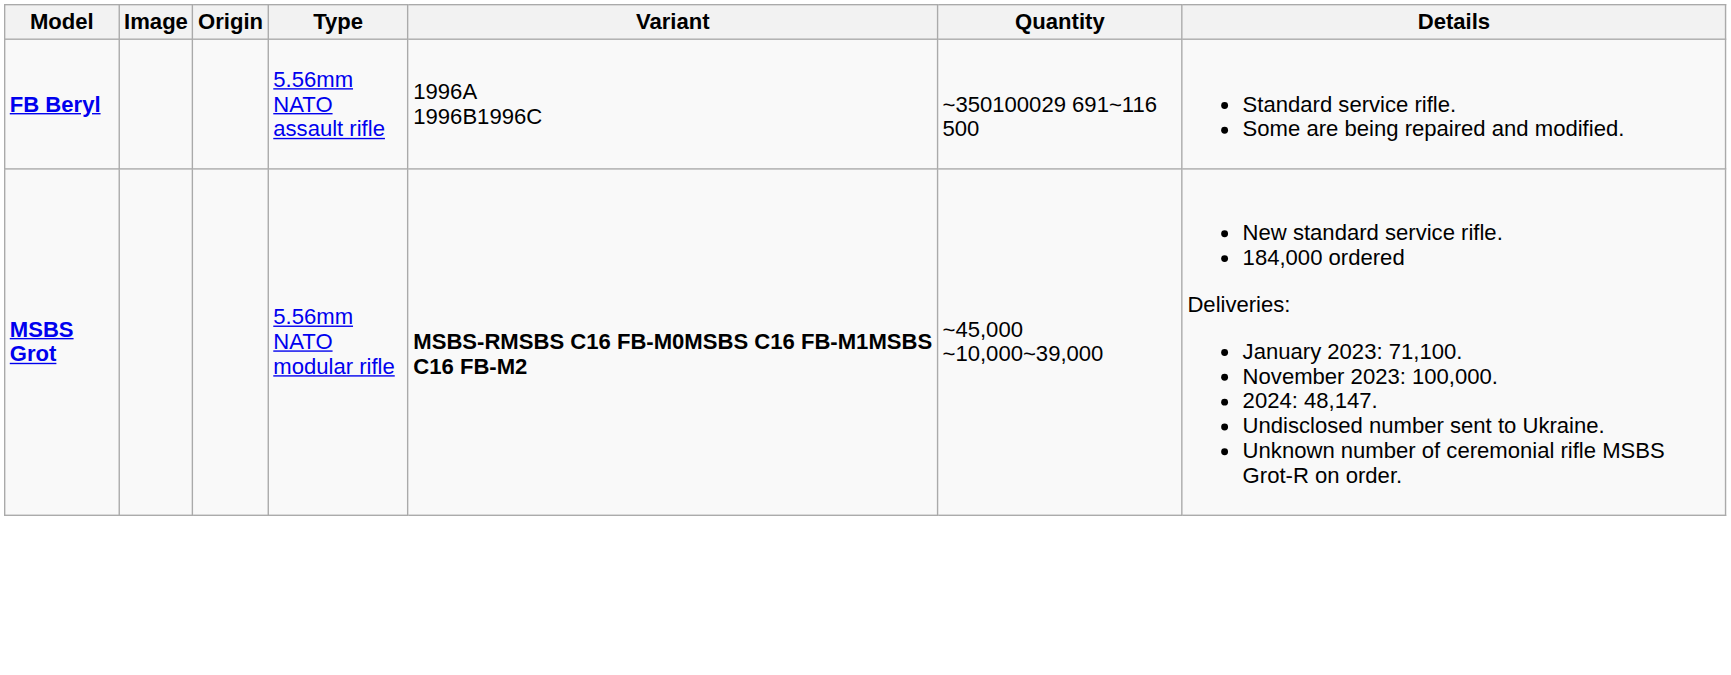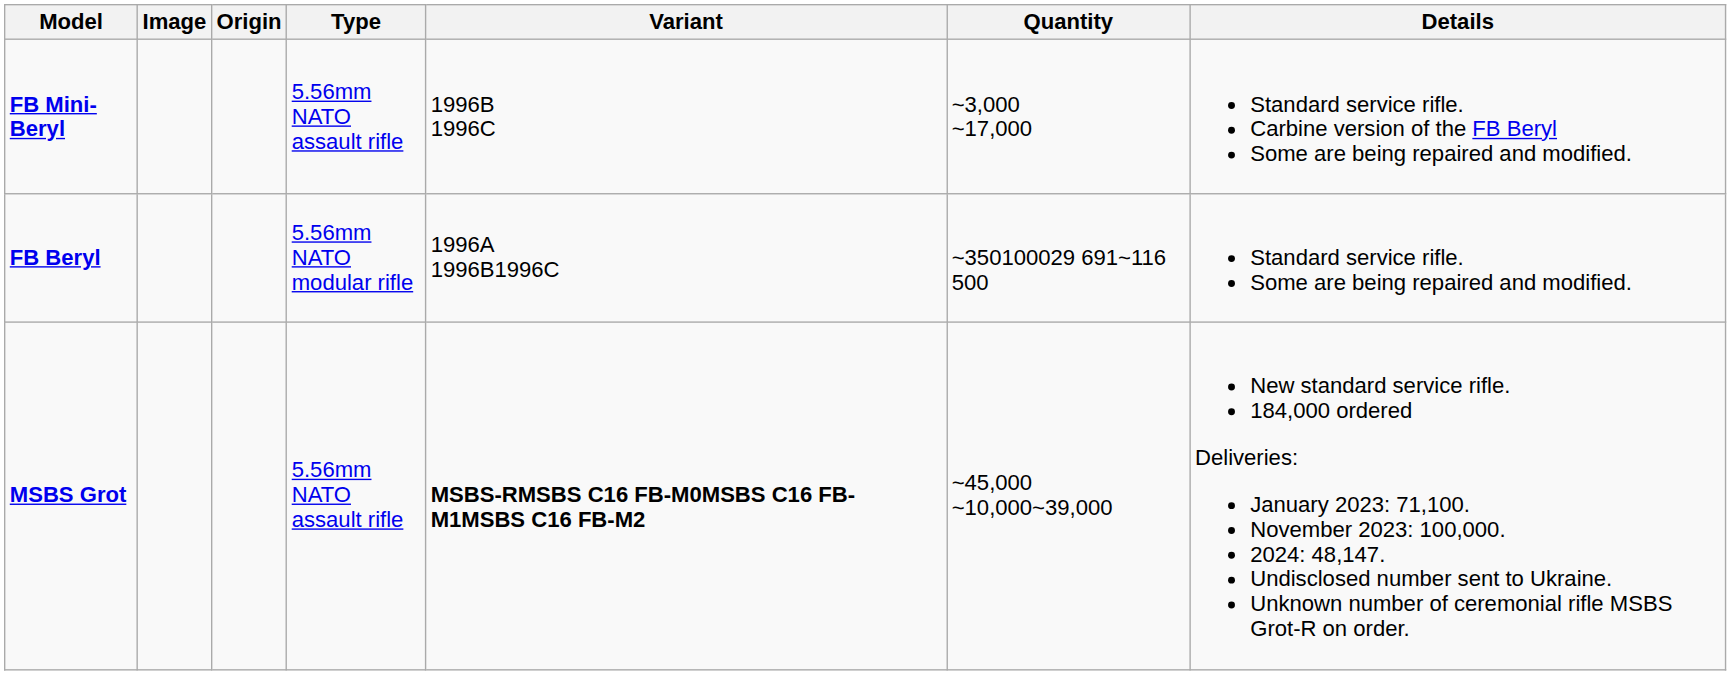+ row: FB Mini-Beryl | 5.56mm NATO assault rifle | 1996B 1996C | ~3,000 ~17,000 | Standard service rifle. Carbine version of the FB Beryl Some are being repaired and modified.
FB Beryl | Type: 5.56mm NATO assault rifle -> 5.56mm NATO modular rifle
MSBS Grot | Type: 5.56mm NATO modular rifle -> 5.56mm NATO assault rifle
